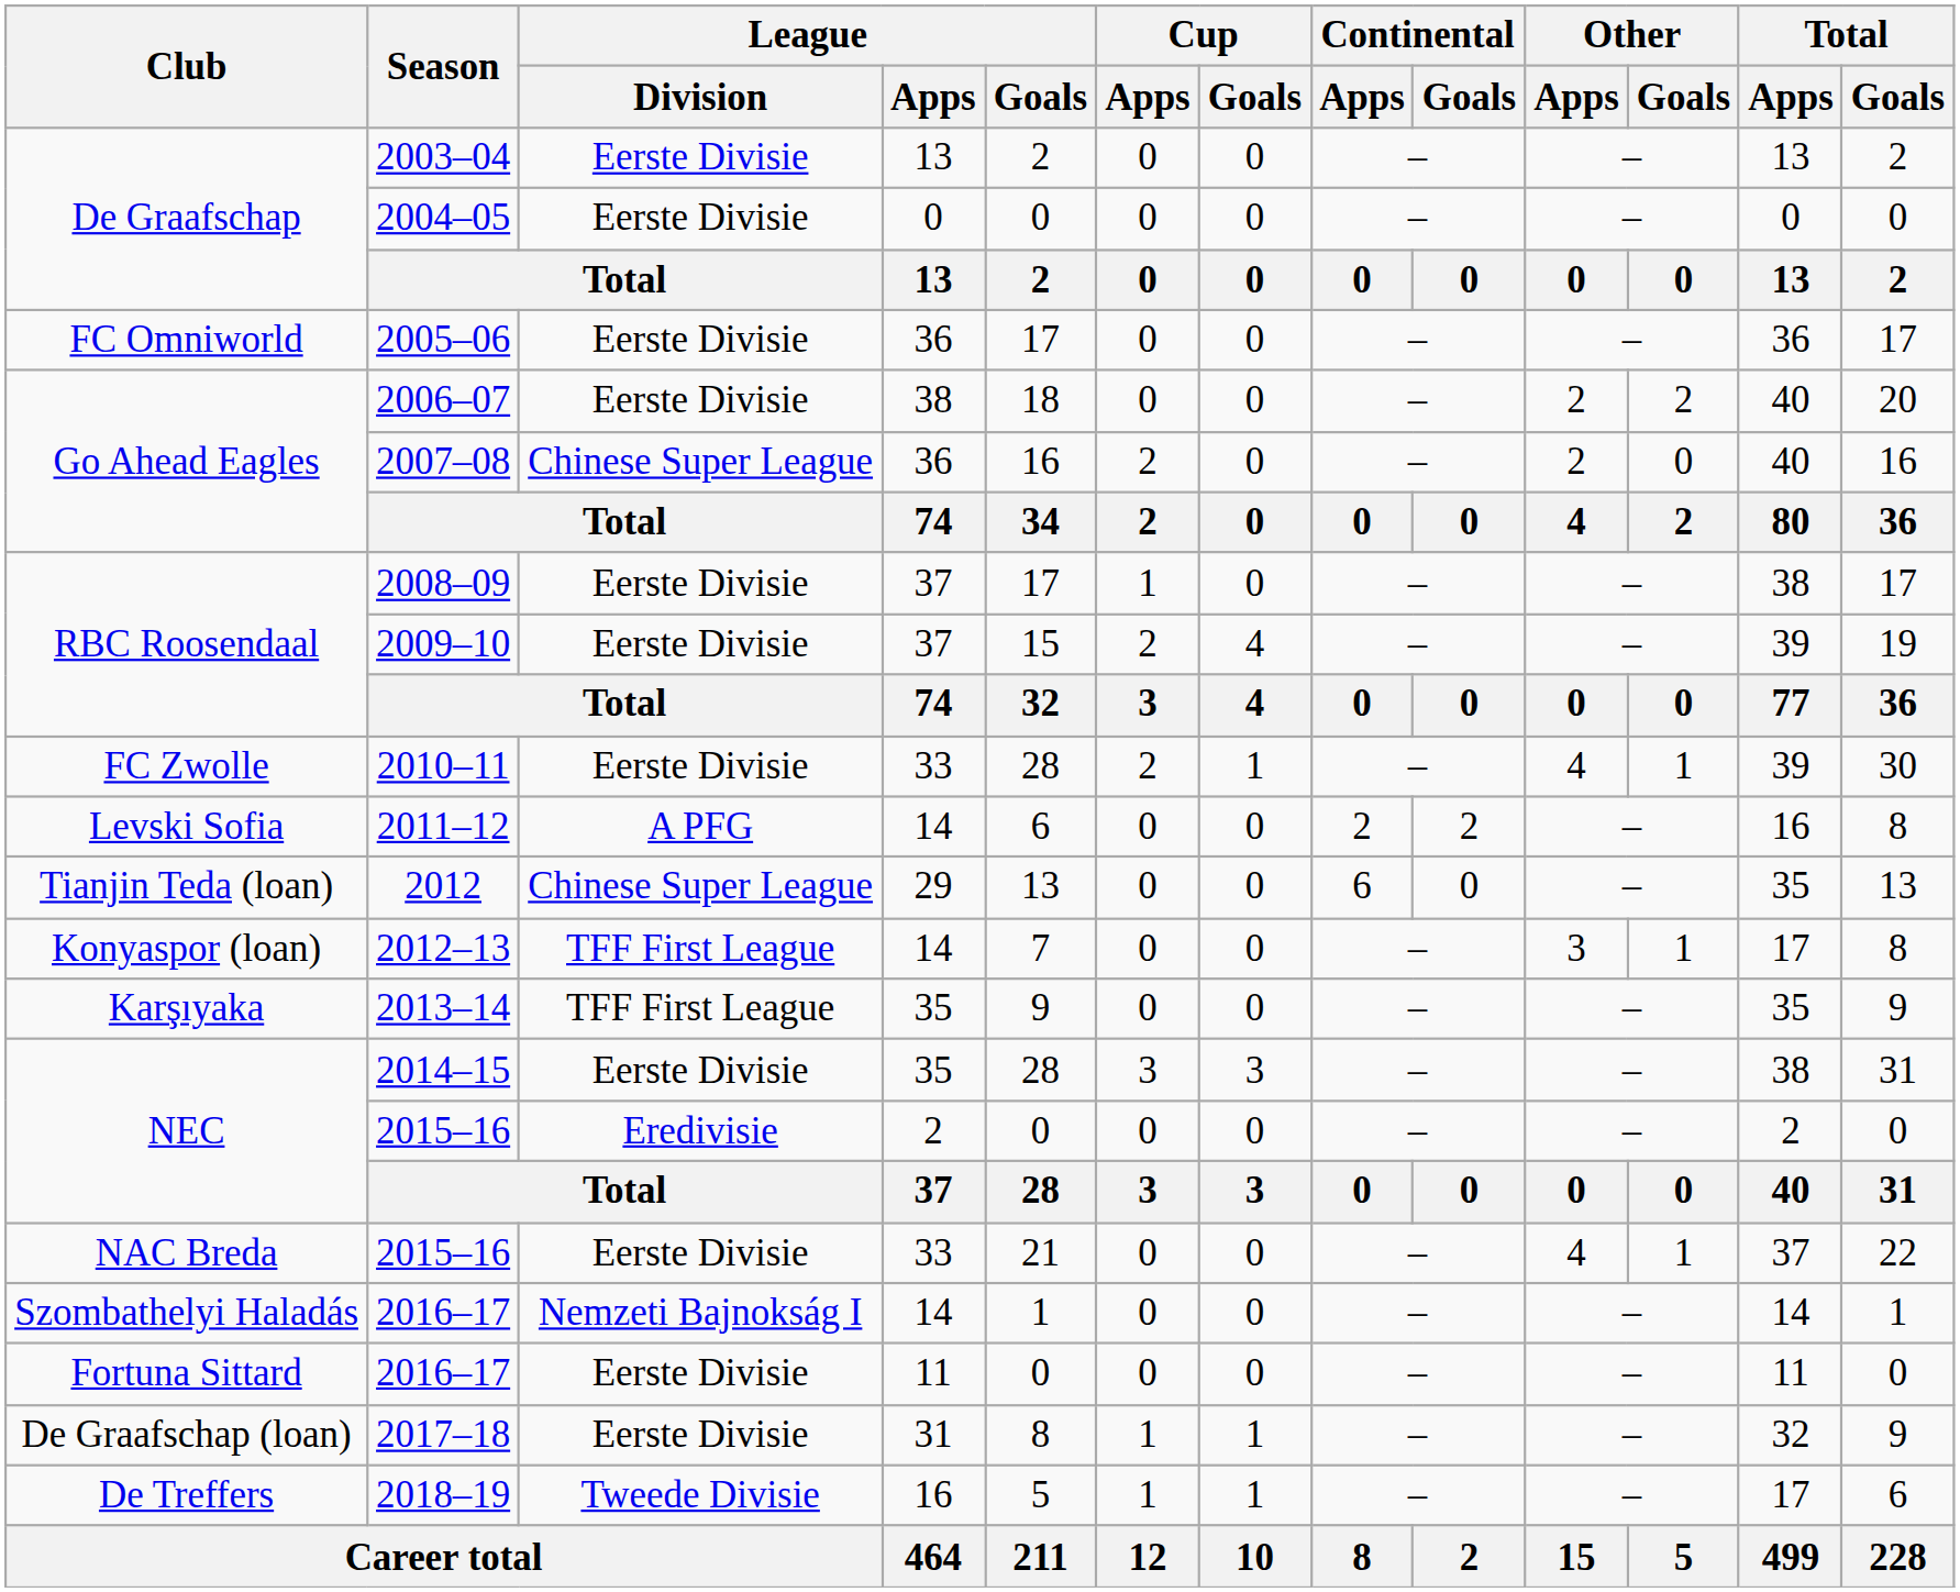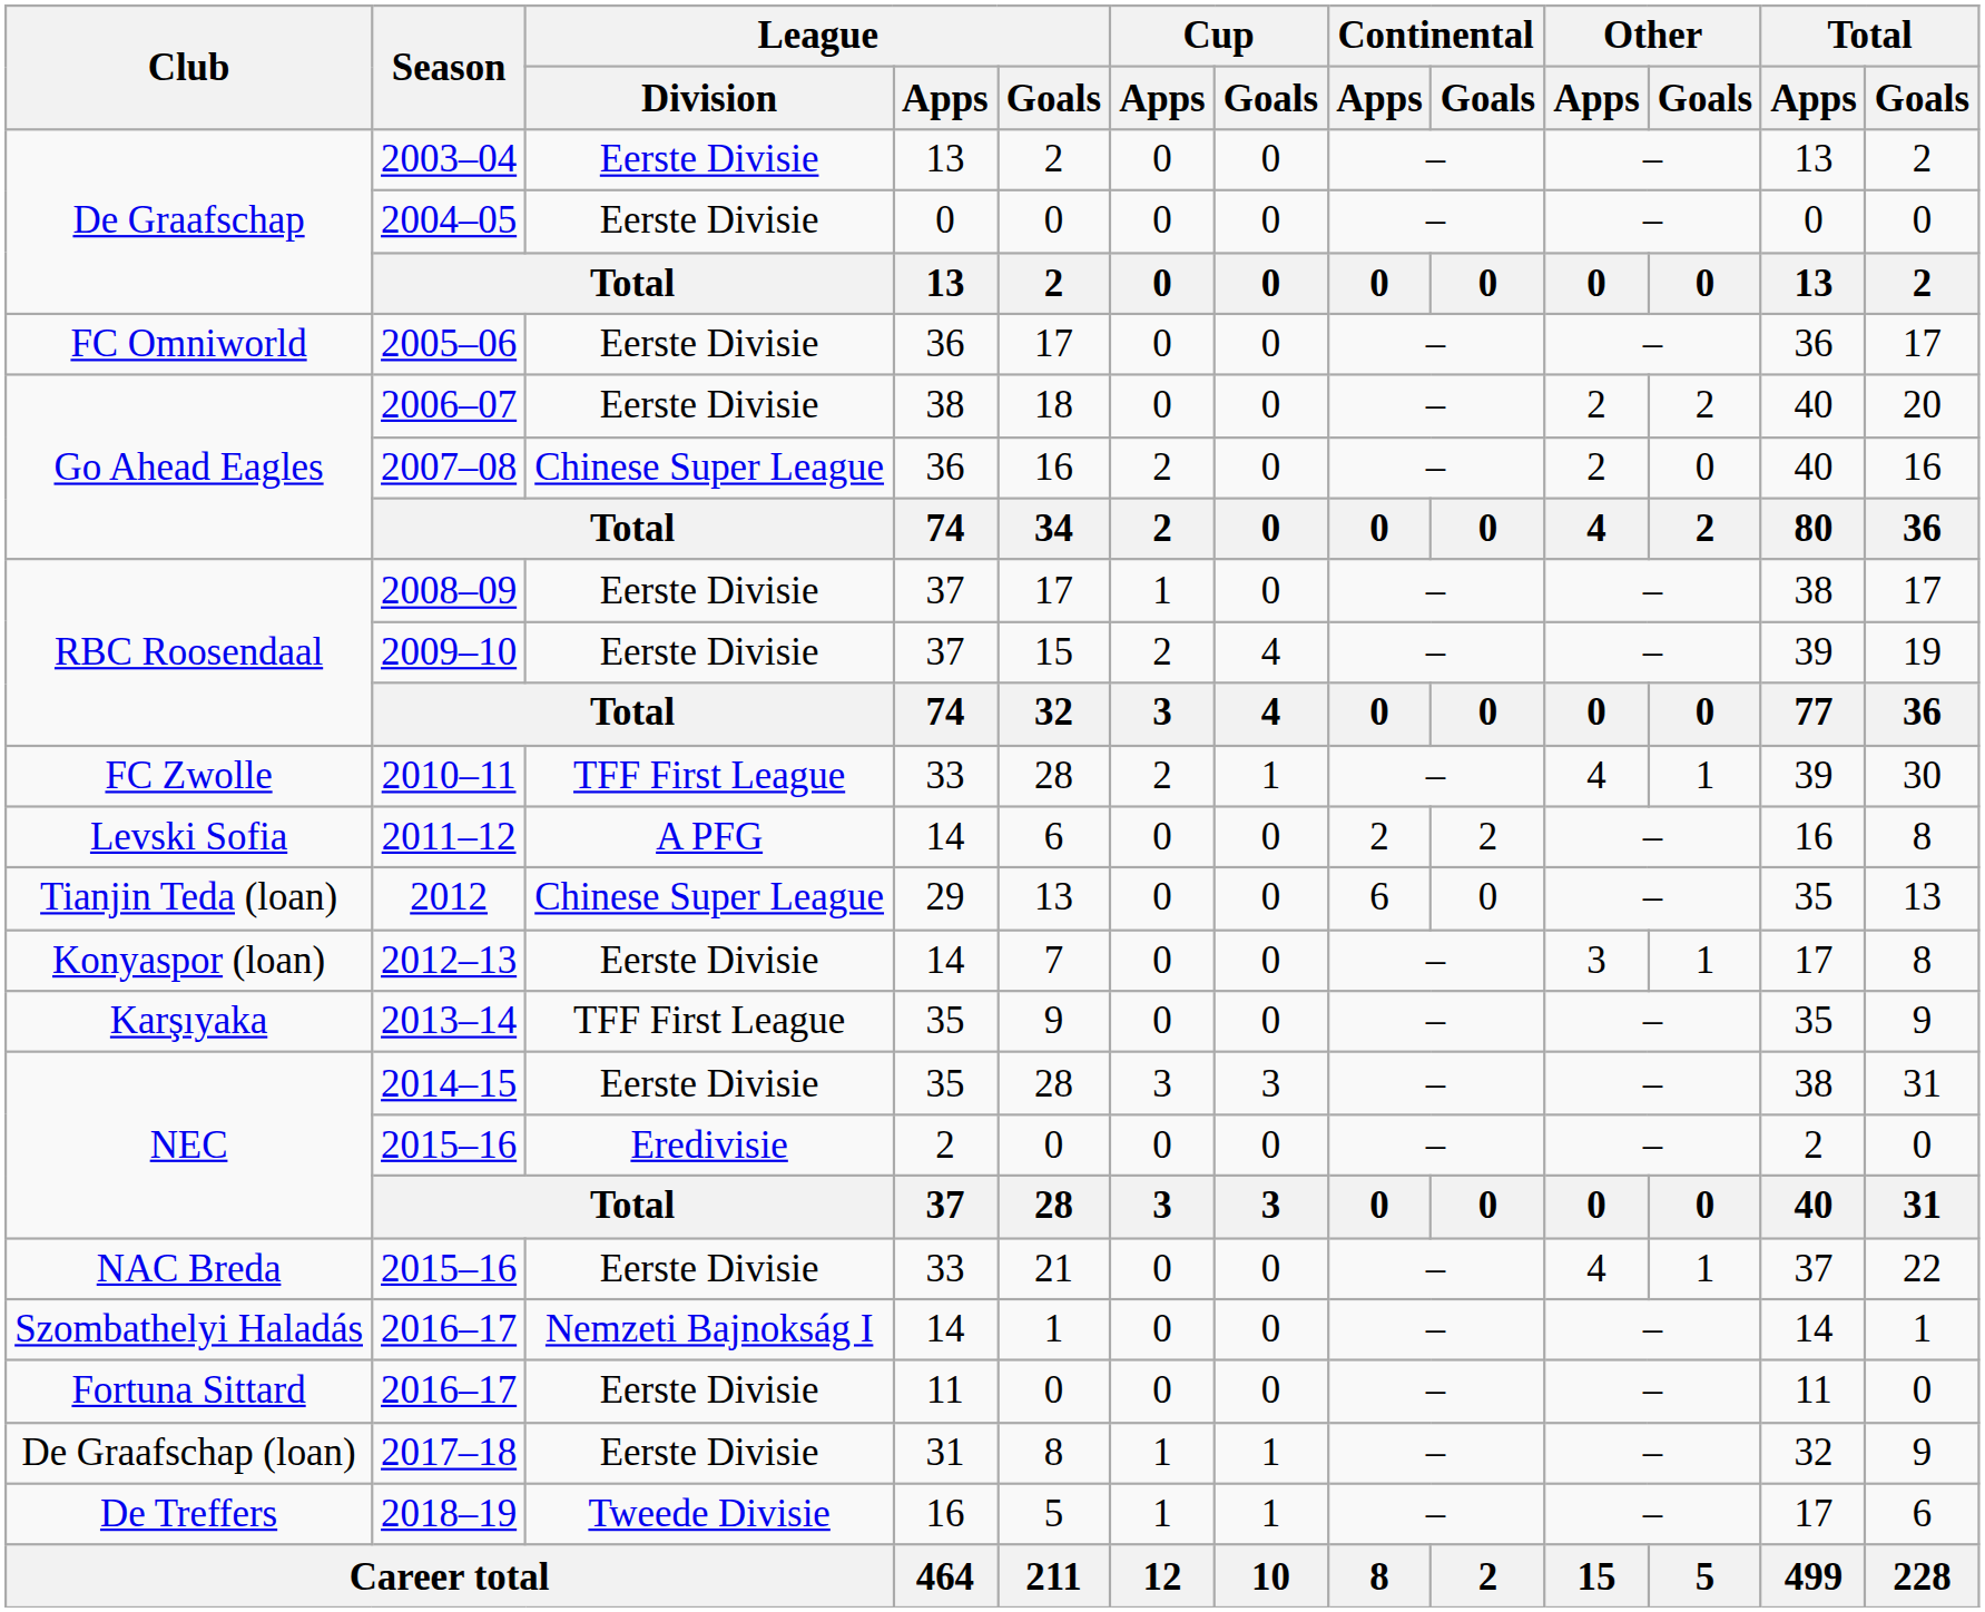2010–11 | League / Division: Eerste Divisie -> TFF First League
2012–13 | League / Division: TFF First League -> Eerste Divisie
